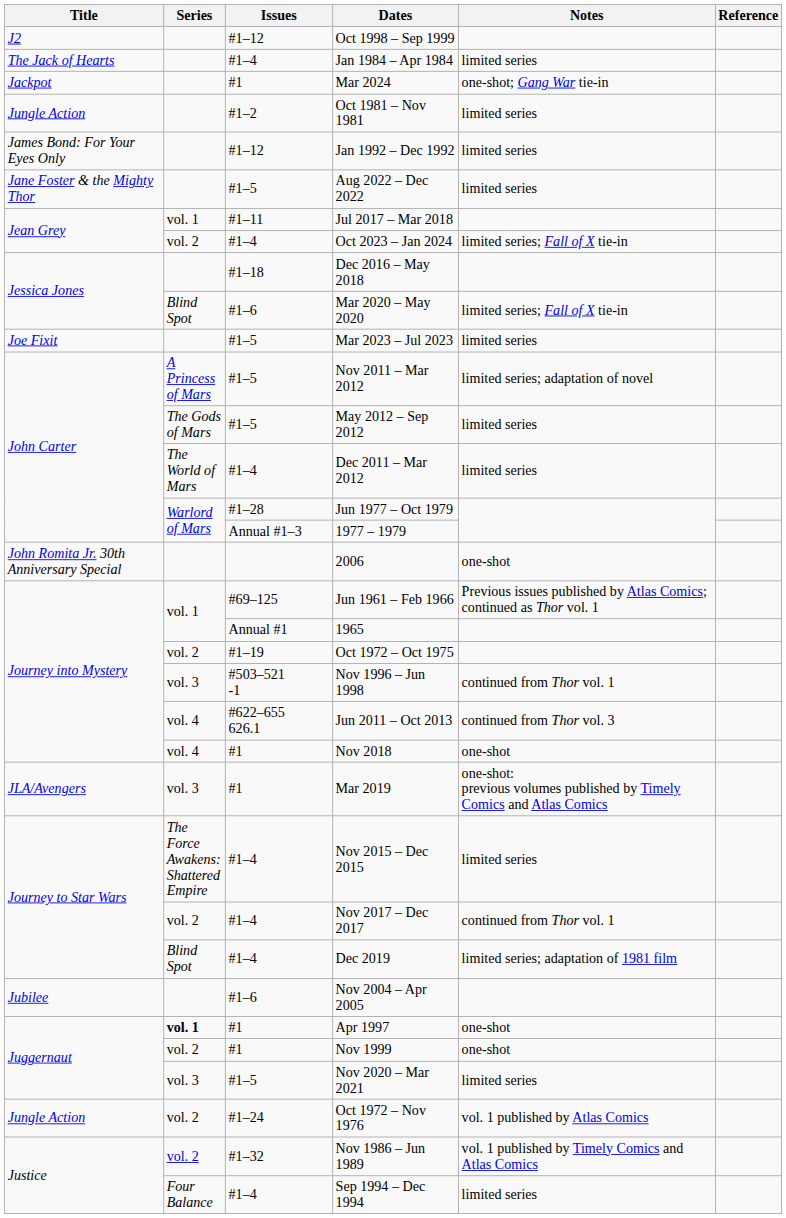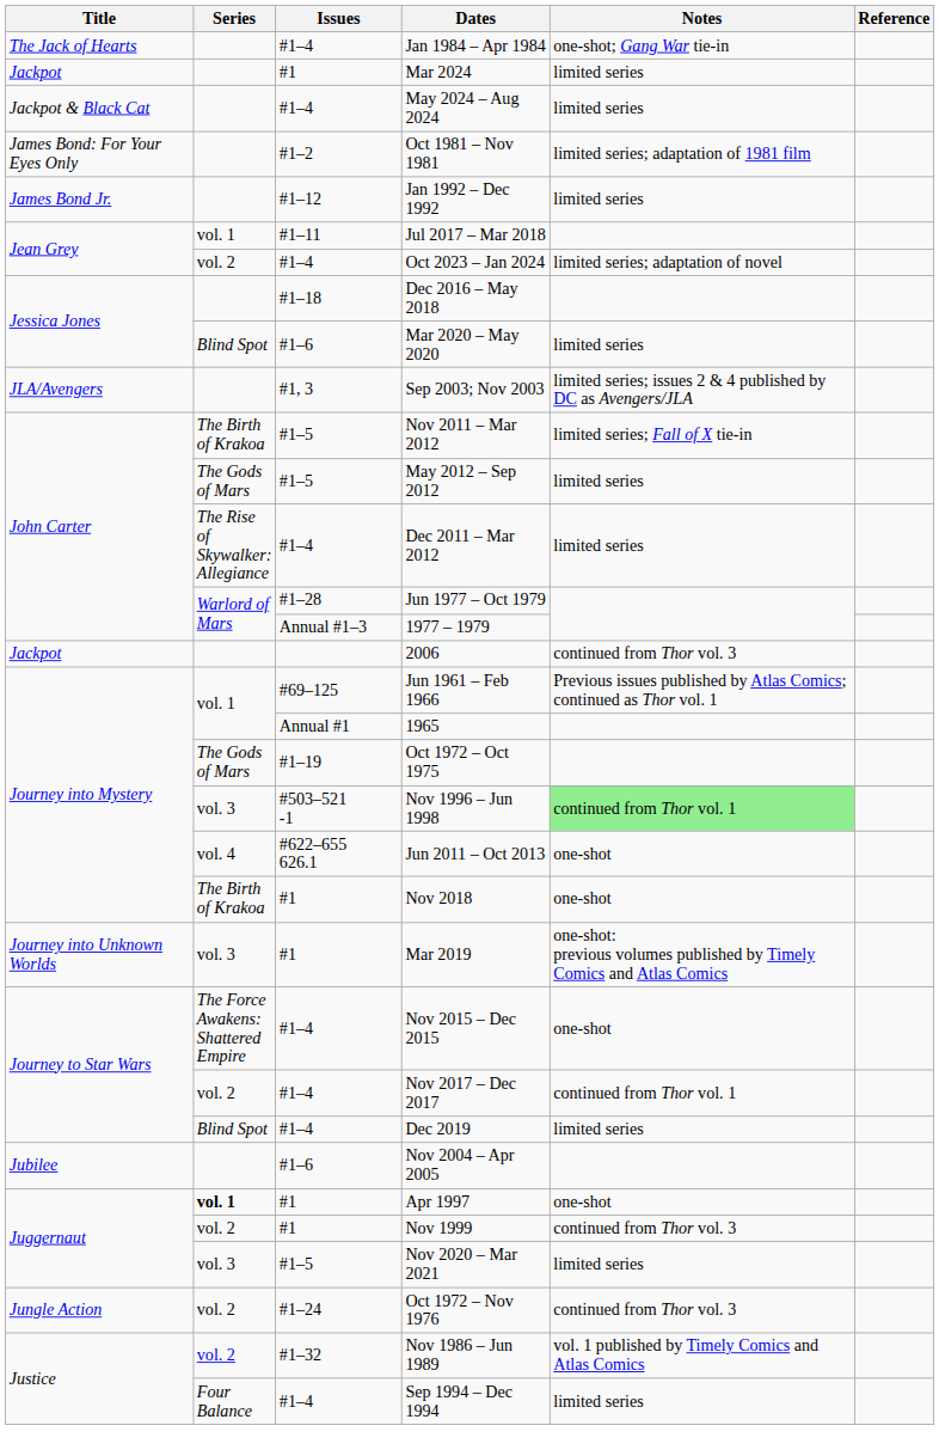- row: J2 | #1–12 | Oct 1998 – Sep 1999
Jan 1984 – Apr 1984 | Notes: limited series -> one-shot; Gang War tie-in
Mar 2024 | Notes: one-shot; Gang War tie-in -> limited series
+ row: Jackpot & Black Cat | #1–4 | May 2024 – Aug 2024 | limited series
Oct 1981 – Nov 1981 | Title: Jungle Action -> James Bond: For Your Eyes Only
Oct 1981 – Nov 1981 | Notes: limited series -> limited series; adaptation of 1981 film
Jan 1992 – Dec 1992 | Title: James Bond: For Your Eyes Only -> James Bond Jr.
- row: Jane Foster & the Mighty Thor | #1–5 | Aug 2022 – Dec 2022 | limited series
Oct 2023 – Jan 2024 | Notes: limited series; Fall of X tie-in -> limited series; adaptation of novel
Mar 2020 – May 2020 | Notes: limited series; Fall of X tie-in -> limited series
+ row: JLA/Avengers | #1, 3 | Sep 2003; Nov 2003 | limited series; issues 2 & 4 published by DC as Avengers/JLA
- row: Joe Fixit | #1–5 | Mar 2023 – Jul 2023 | limited series
Nov 2011 – Mar 2012 | Series: A Princess of Mars -> The Birth of Krakoa
Nov 2011 – Mar 2012 | Notes: limited series; adaptation of novel -> limited series; Fall of X tie-in
Dec 2011 – Mar 2012 | Series: The World of Mars -> The Rise of Skywalker: Allegiance
2006 | Title: John Romita Jr. 30th Anniversary Special -> Jackpot
2006 | Notes: one-shot -> continued from Thor vol. 3
Oct 1972 – Oct 1975 | Series: vol. 2 -> The Gods of Mars
Nov 1996 – Jun 1998 | Notes: no background -> lightgreen background
Jun 2011 – Oct 2013 | Notes: continued from Thor vol. 3 -> one-shot
Nov 2018 | Series: vol. 4 -> The Birth of Krakoa
Mar 2019 | Title: JLA/Avengers -> Journey into Unknown Worlds
Nov 2015 – Dec 2015 | Notes: limited series -> one-shot
Dec 2019 | Notes: limited series; adaptation of 1981 film -> limited series
Nov 1999 | Notes: one-shot -> continued from Thor vol. 3
Oct 1972 – Nov 1976 | Notes: vol. 1 published by Atlas Comics -> continued from Thor vol. 3
